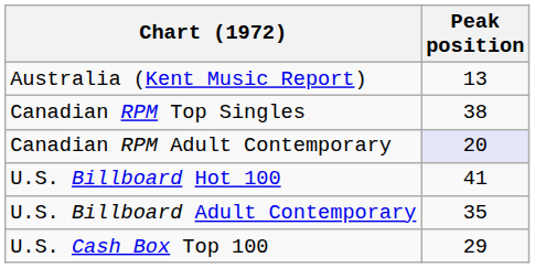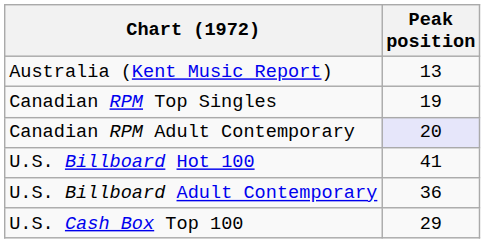Canadian RPM Top Singles | Peak position: 38 -> 19
U.S. Billboard Adult Contemporary | Peak position: 35 -> 36
